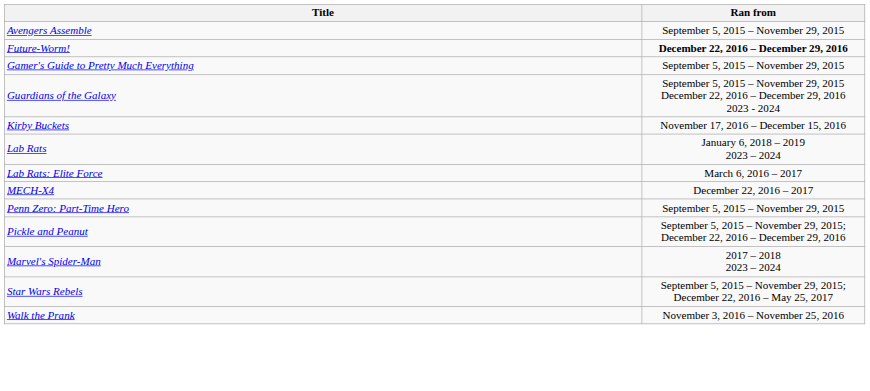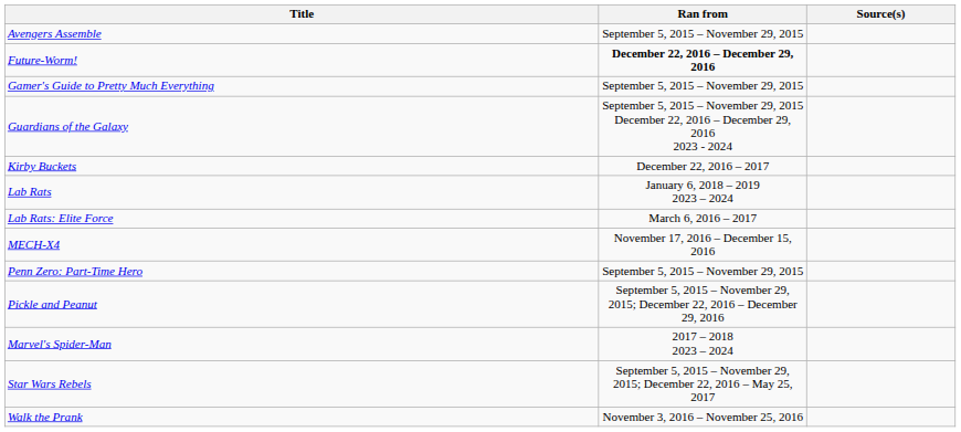+ column: Source(s)
Kirby Buckets | Ran from: November 17, 2016 – December 15, 2016 -> December 22, 2016 – 2017
MECH-X4 | Ran from: December 22, 2016 – 2017 -> November 17, 2016 – December 15, 2016
